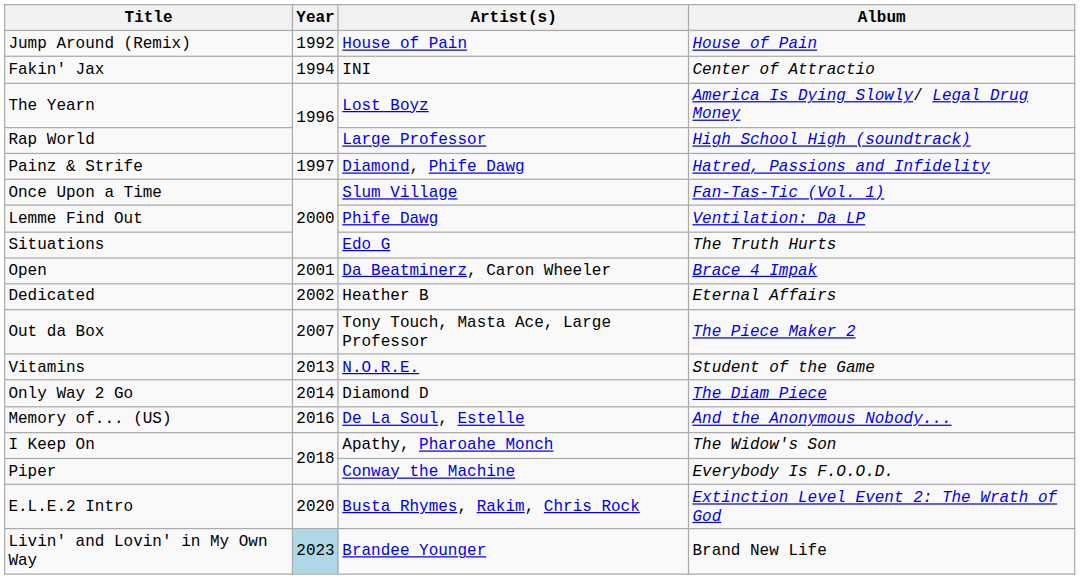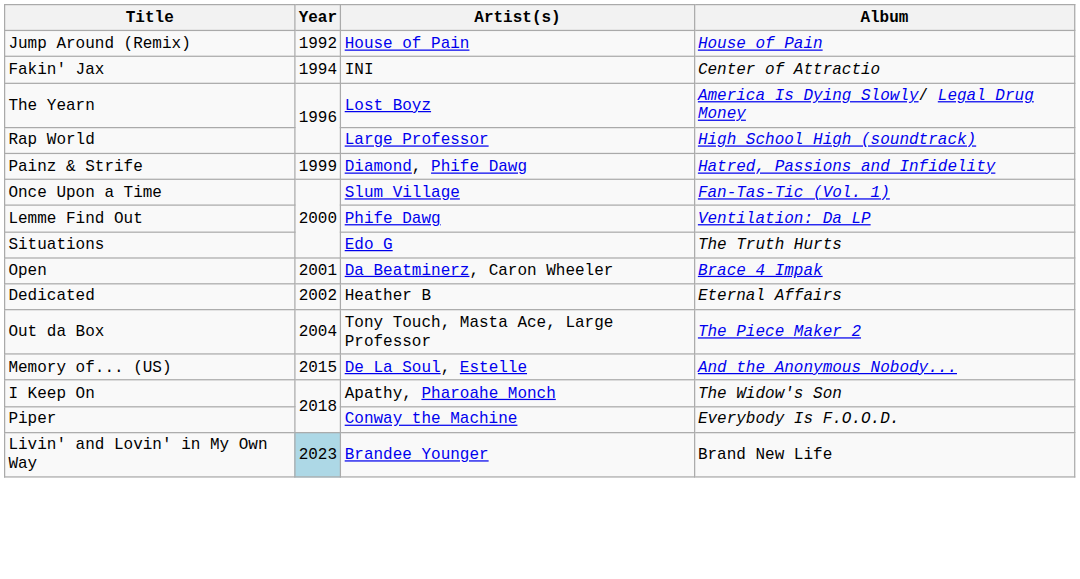Painz & Strife | Year: 1997 -> 1999
Out da Box | Year: 2007 -> 2004
- row: Vitamins | 2013 | N.O.R.E. | Student of the Game
- row: Only Way 2 Go | 2014 | Diamond D | The Diam Piece
Memory of... (US) | Year: 2016 -> 2015
- row: E.L.E.2 Intro | 2020 | Busta Rhymes, Rakim, Chris Rock | Extinction Level Event 2: The Wrath of God
